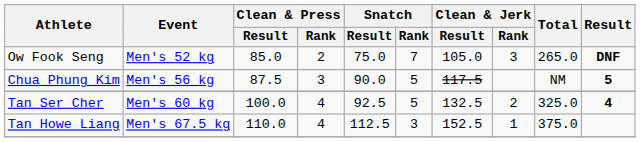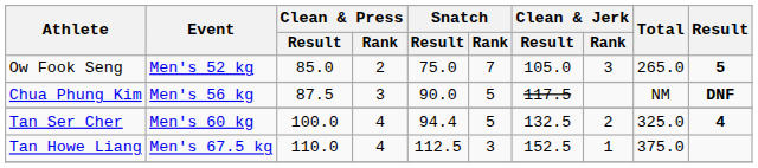Ow Fook Seng | Result: DNF -> 5
Chua Phung Kim | Result: 5 -> DNF
Tan Ser Cher | Snatch / Result: 92.5 -> 94.4
